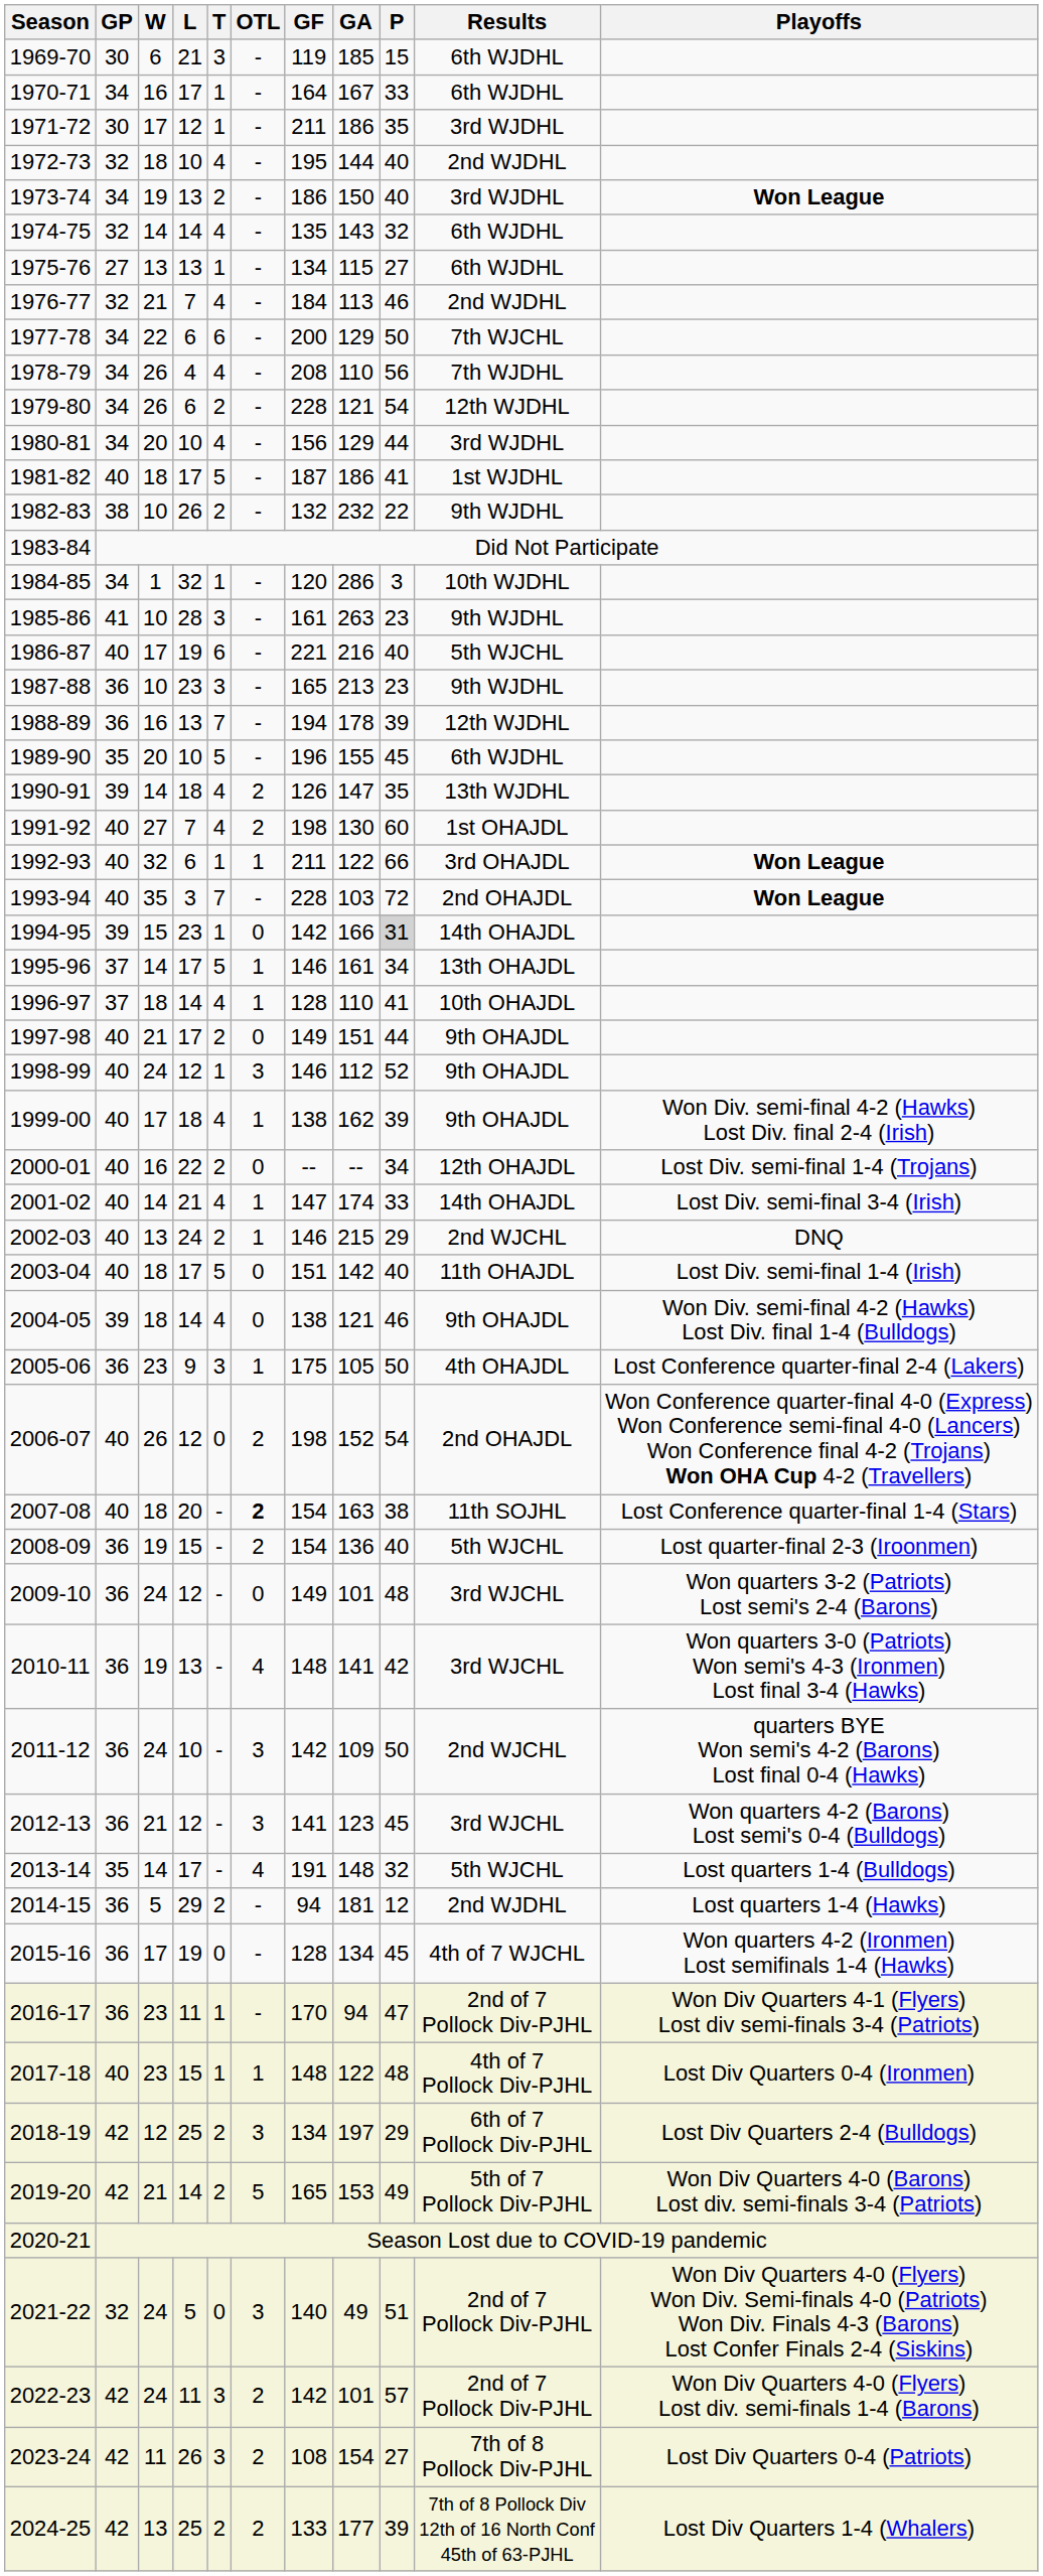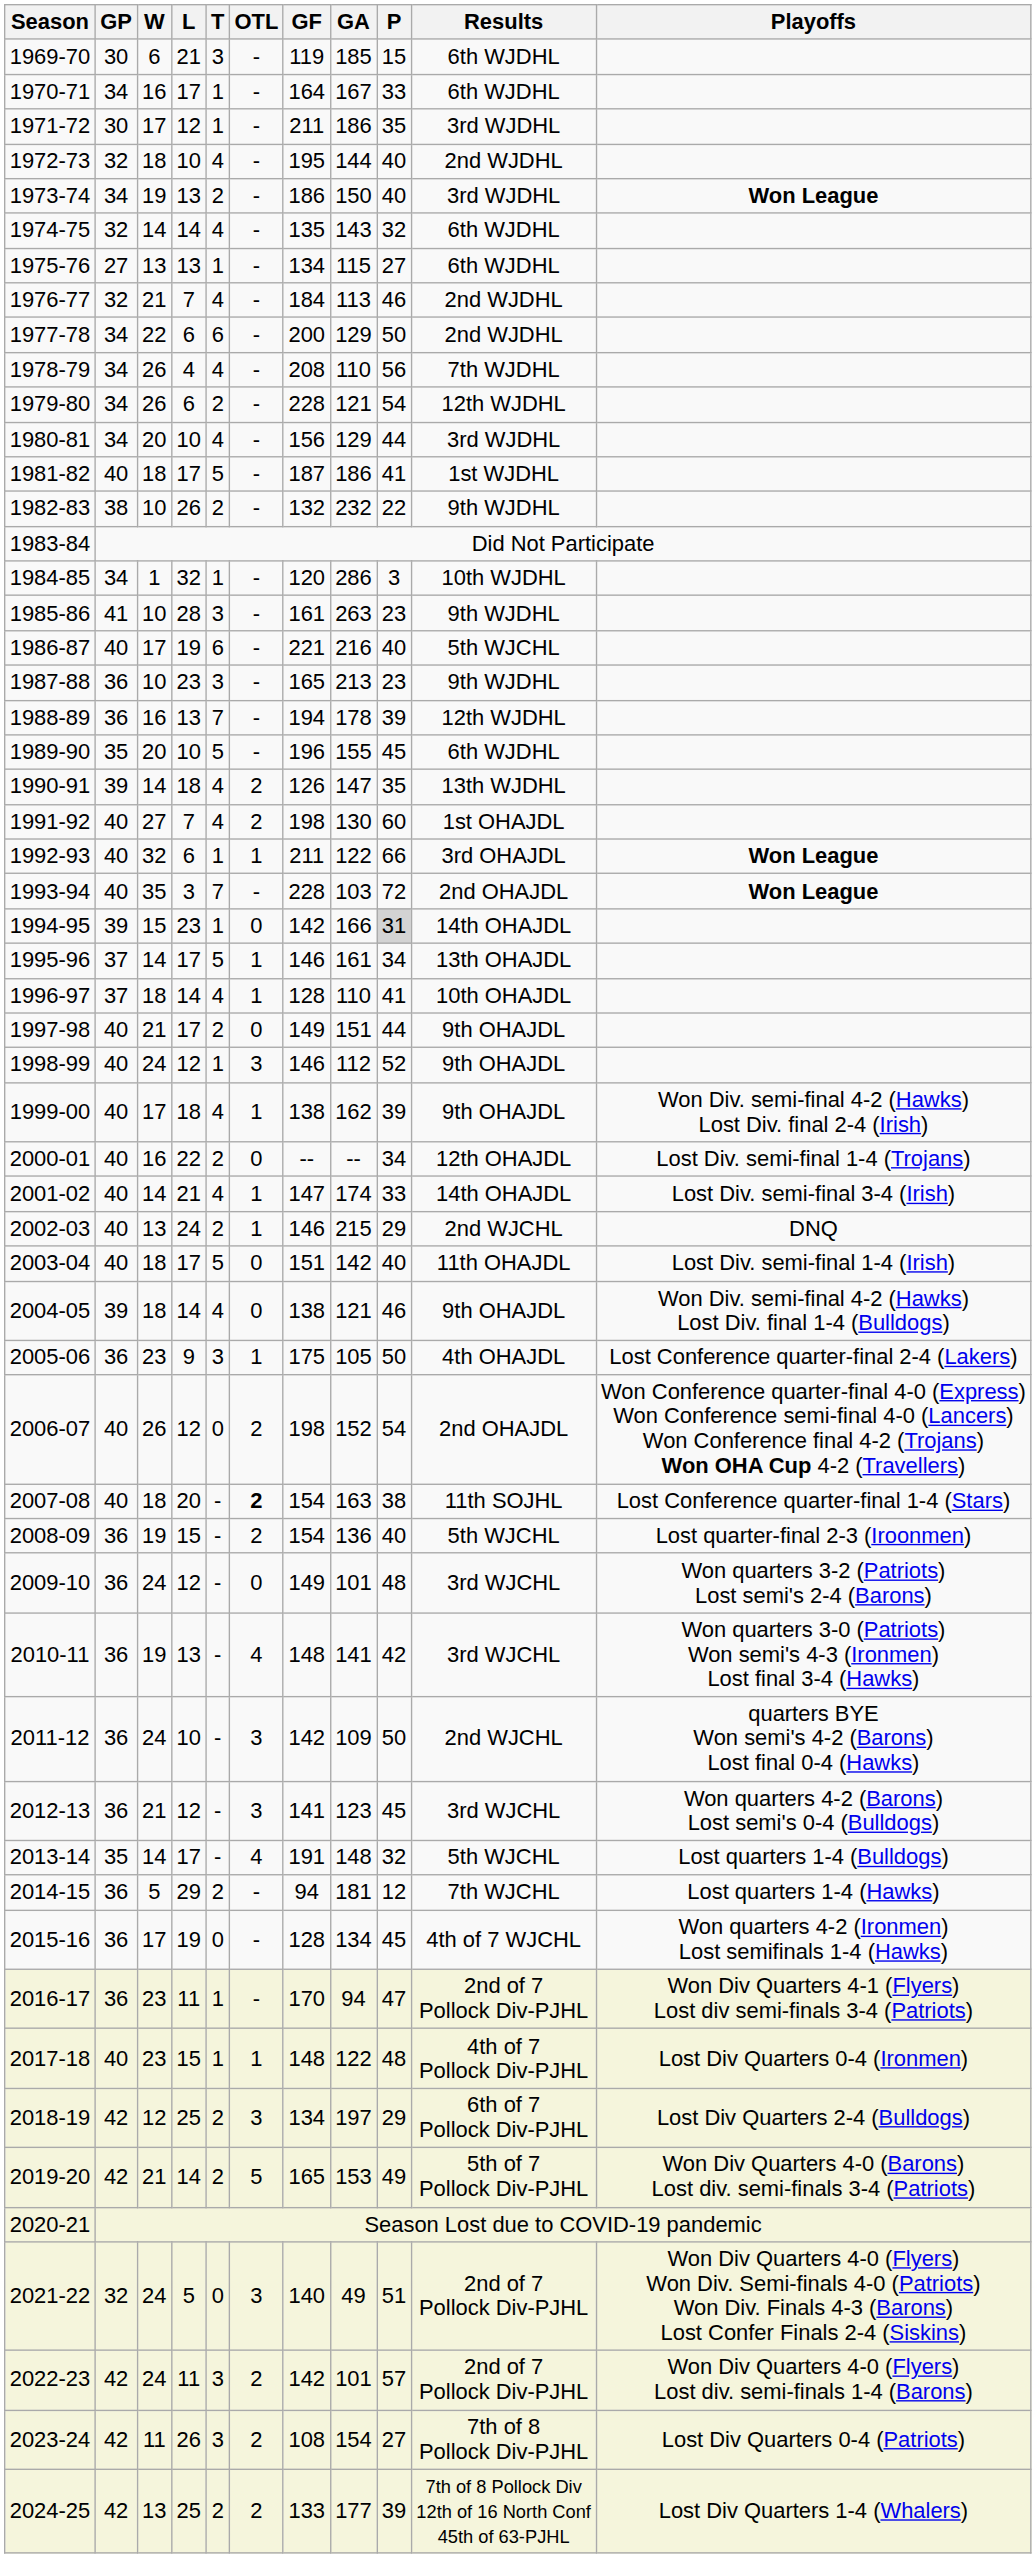1977-78 | Results: 7th WJCHL -> 2nd WJDHL
2014-15 | Results: 2nd WJDHL -> 7th WJCHL
